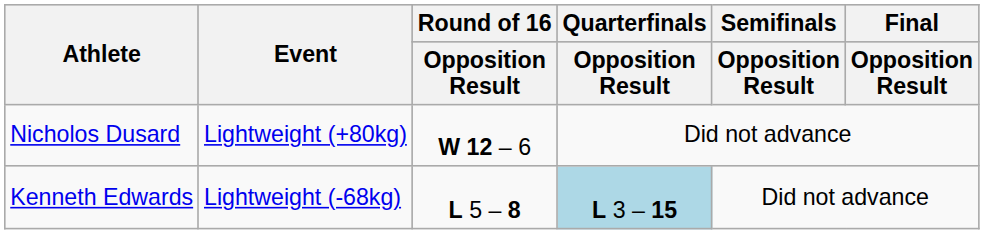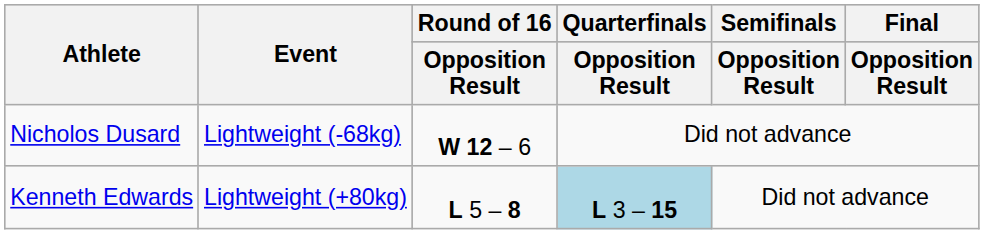Nicholos Dusard | Event: Lightweight (+80kg) -> Lightweight (-68kg)
Kenneth Edwards | Event: Lightweight (-68kg) -> Lightweight (+80kg)
